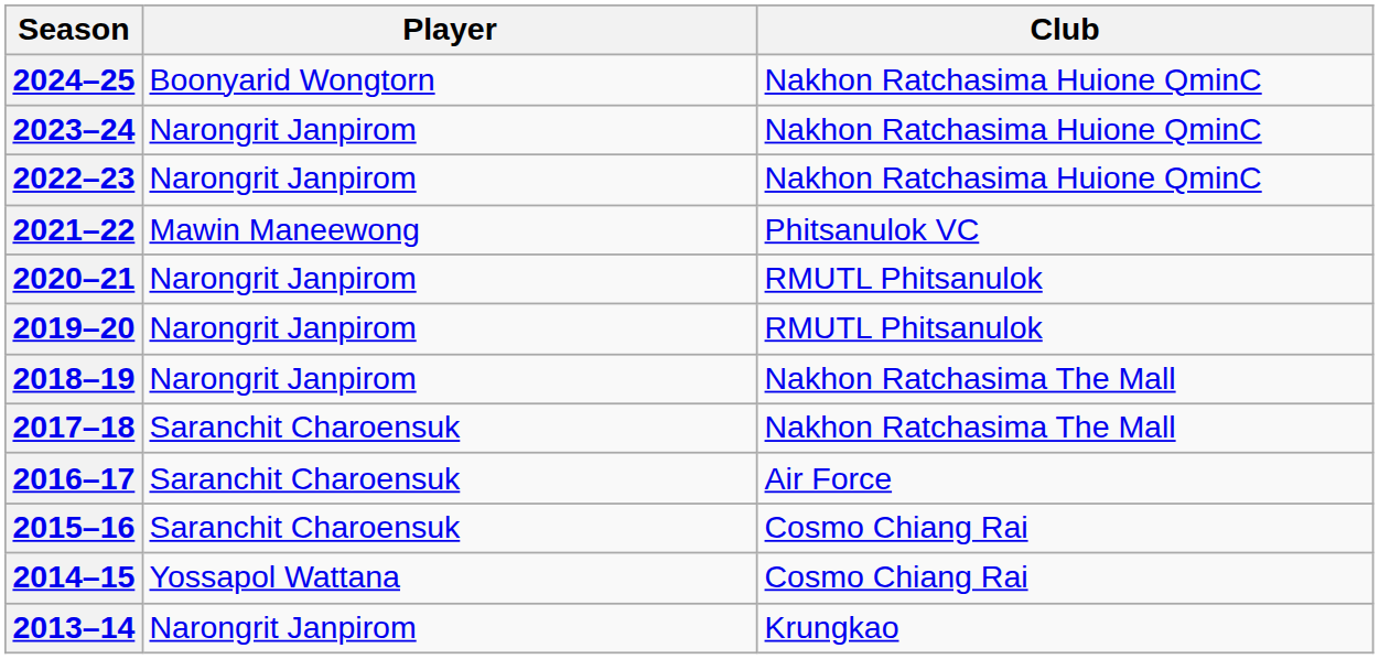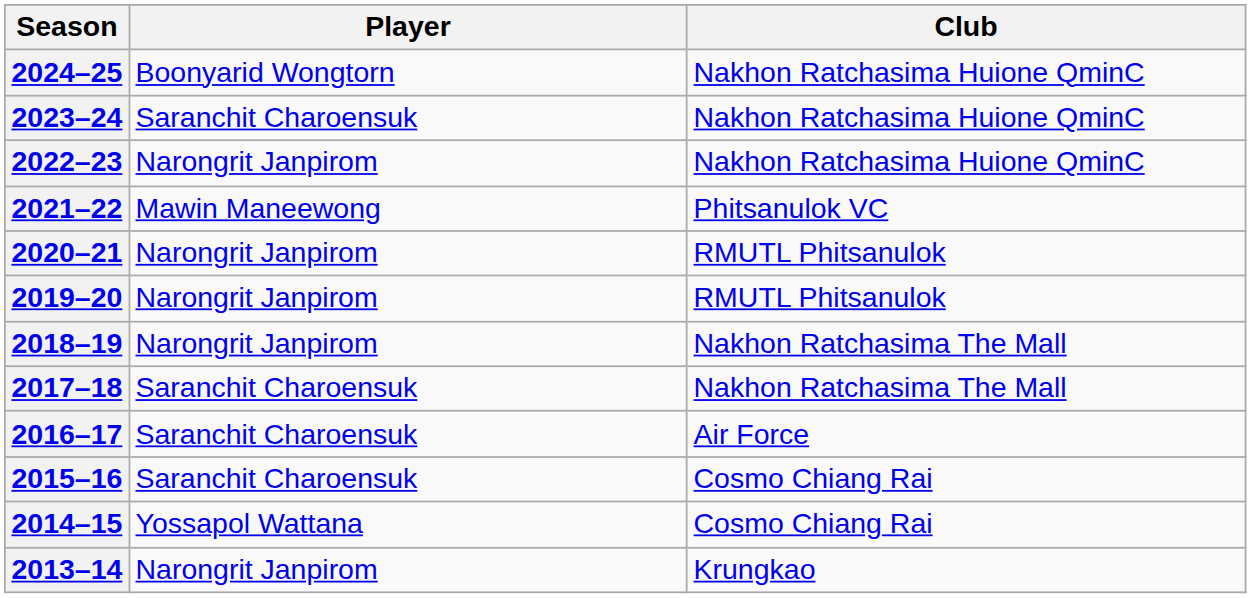2023–24 | Player: Narongrit Janpirom -> Saranchit Charoensuk
